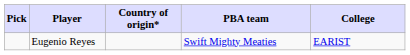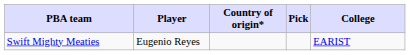columns swapped: Pick <-> PBA team
